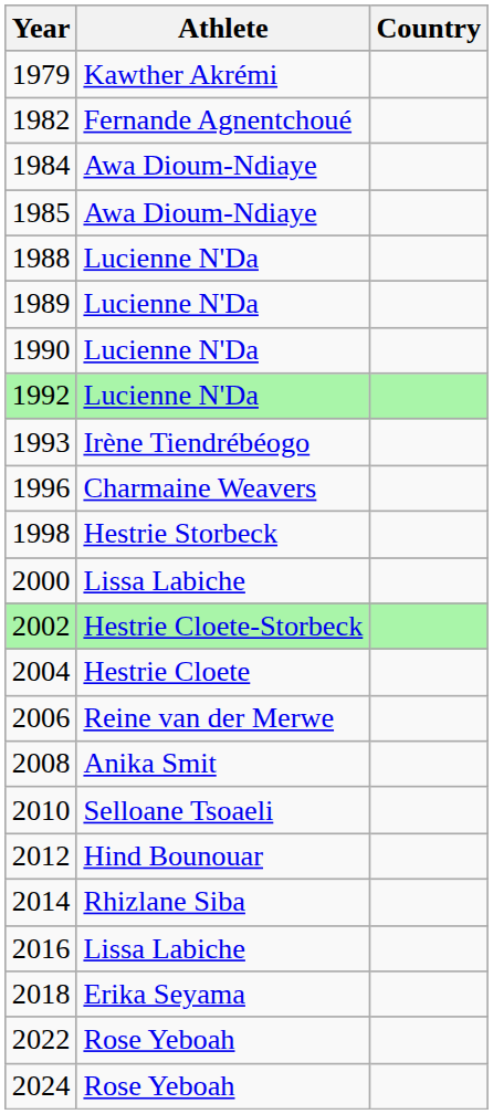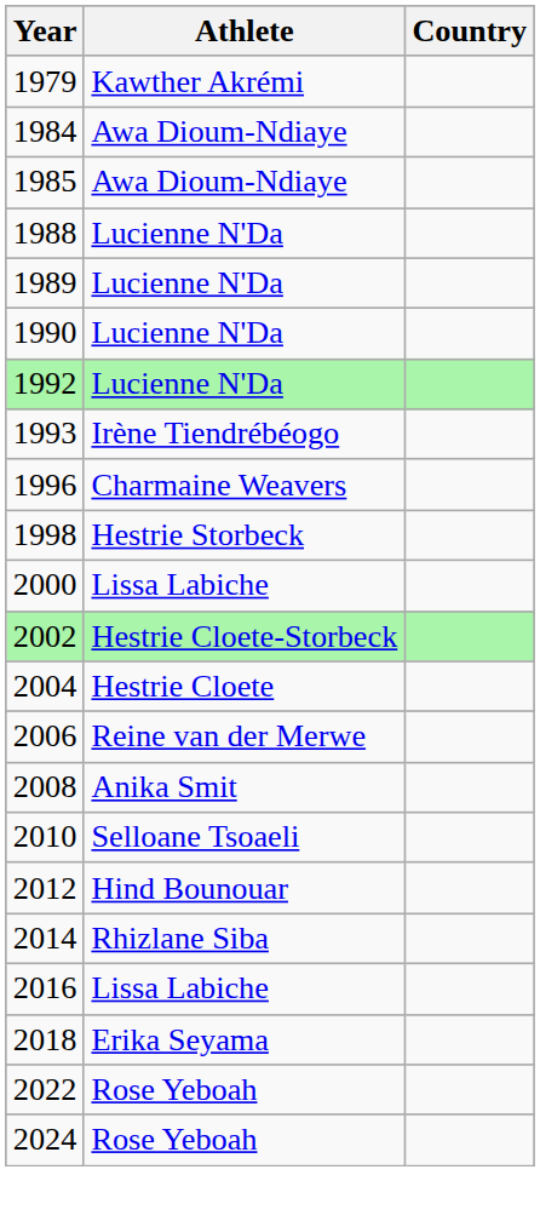- row: 1982 | Fernande Agnentchoué
